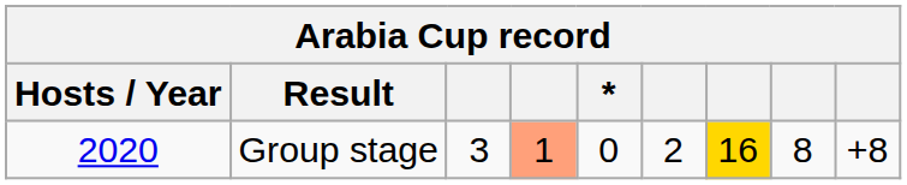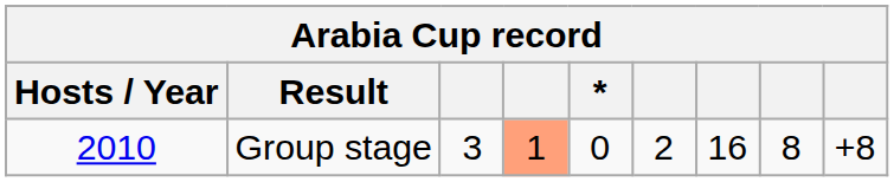Group stage | Hosts / Year: 2020 -> 2010
Group stage | column 7: gold background -> no background
